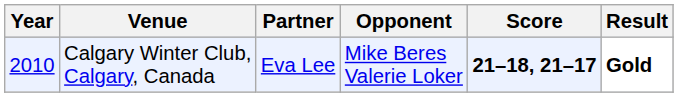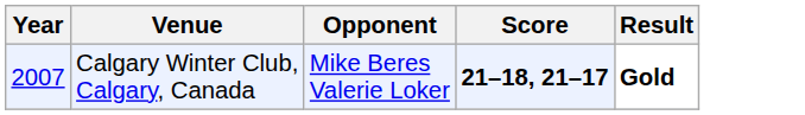- column: Partner | Eva Lee
Calgary Winter Club, Calgary, Canada | Year: 2010 -> 2007
